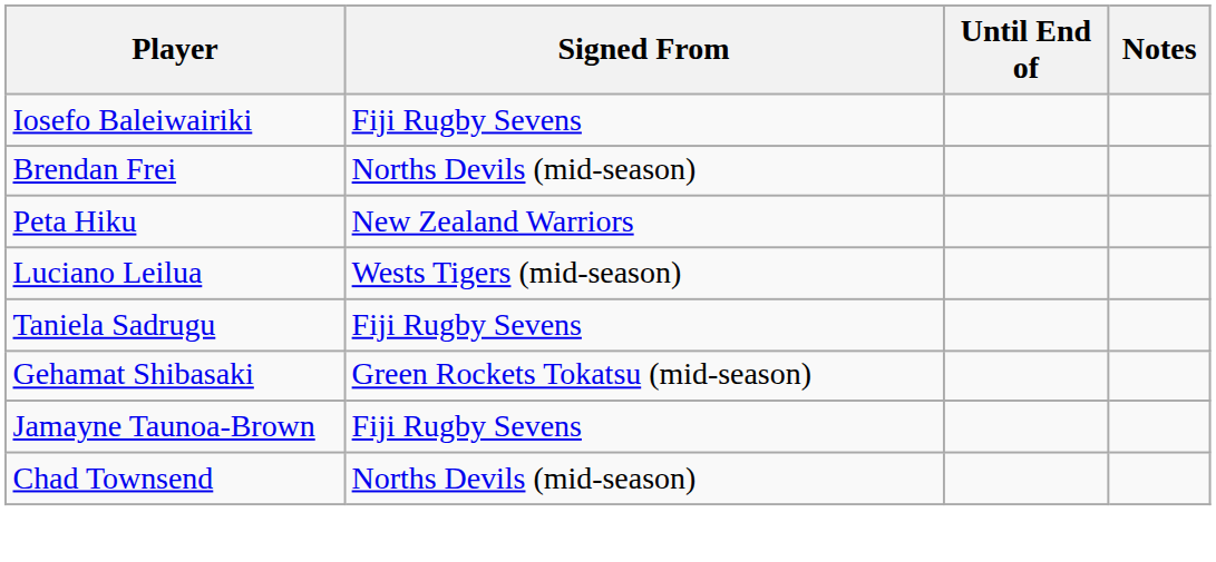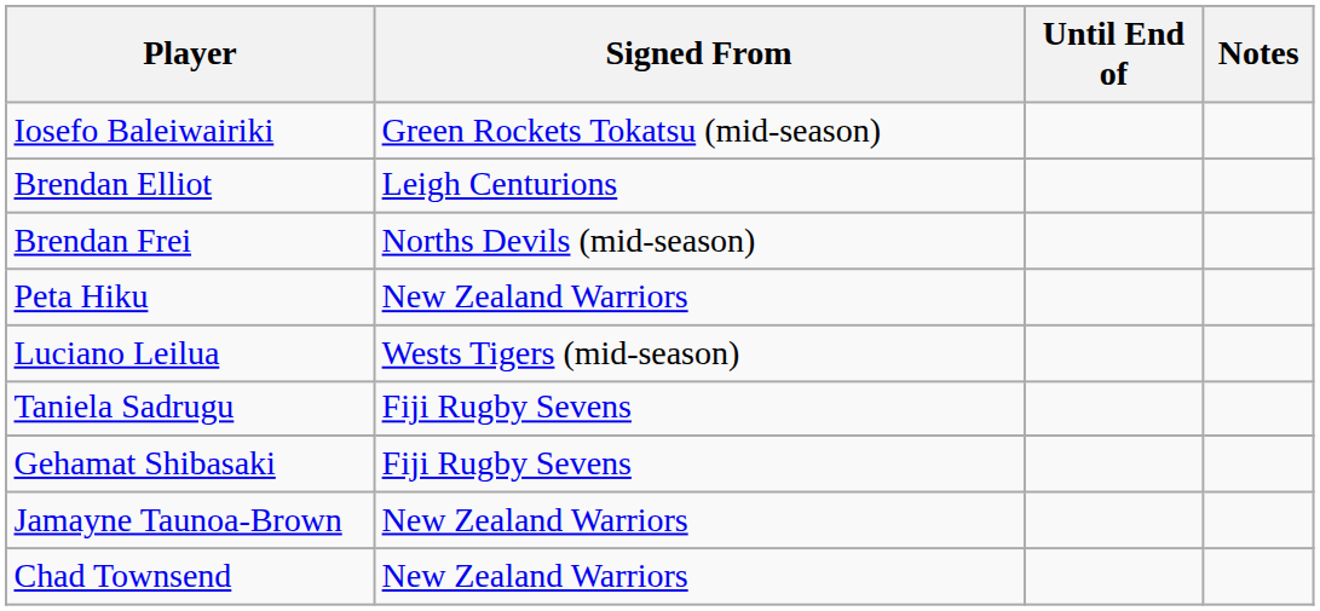Iosefo Baleiwairiki | Signed From: Fiji Rugby Sevens -> Green Rockets Tokatsu (mid-season)
+ row: Brendan Elliot | Leigh Centurions
Gehamat Shibasaki | Signed From: Green Rockets Tokatsu (mid-season) -> Fiji Rugby Sevens
Jamayne Taunoa-Brown | Signed From: Fiji Rugby Sevens -> New Zealand Warriors
Chad Townsend | Signed From: Norths Devils (mid-season) -> New Zealand Warriors
